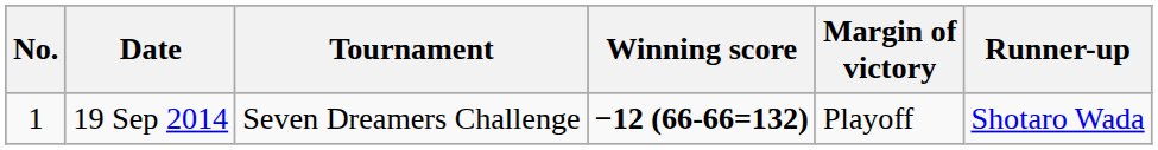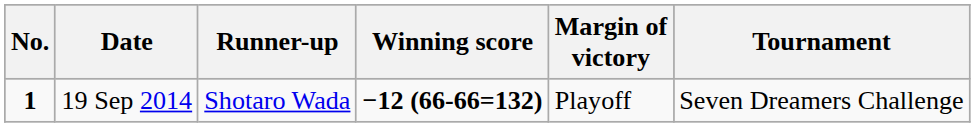columns swapped: Tournament <-> Runner-up
19 Sep 2014 | No.: normal -> bold
